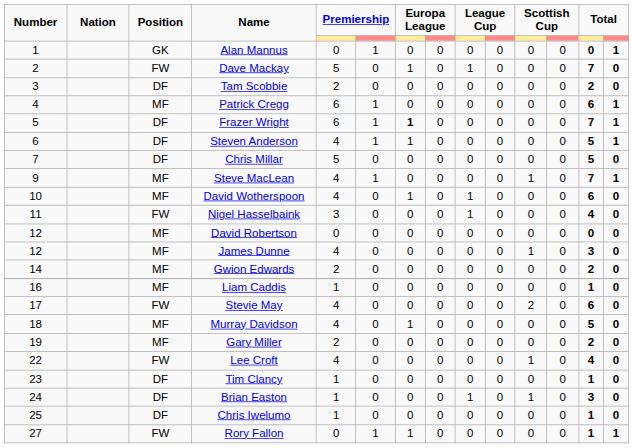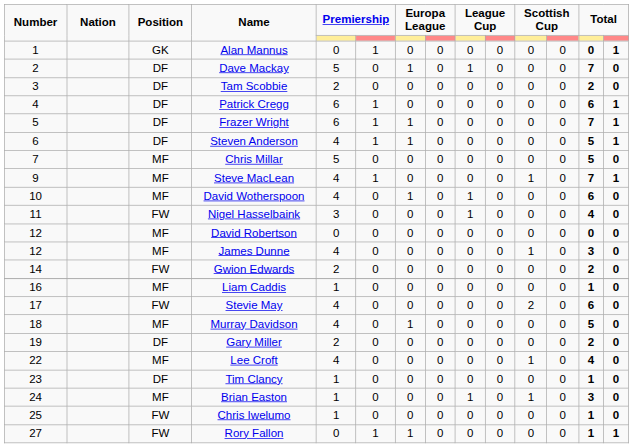Dave Mackay | Position: FW -> DF
Patrick Cregg | Position: MF -> DF
Frazer Wright | column 7: bold -> normal
Chris Millar | Position: DF -> MF
Gwion Edwards | Position: MF -> FW
Gary Miller | Position: MF -> DF
Lee Croft | Position: FW -> MF
Brian Easton | Position: DF -> MF
Chris Iwelumo | Position: DF -> FW
